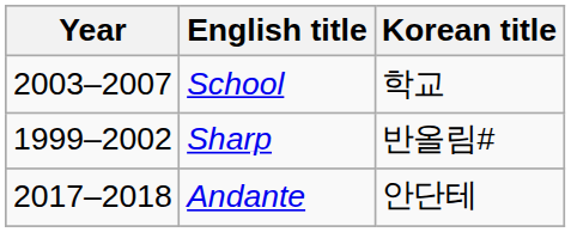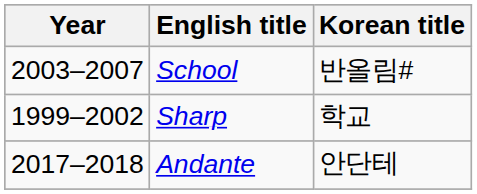School | Korean title: 학교 -> 반올림#
Sharp | Korean title: 반올림# -> 학교
